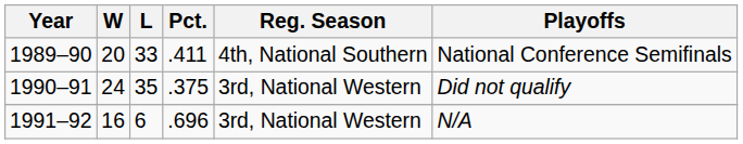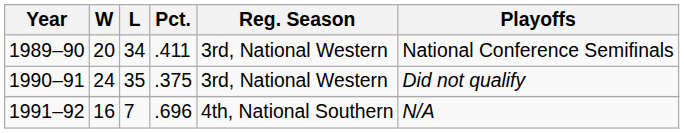1989–90 | L: 33 -> 34
1989–90 | Reg. Season: 4th, National Southern -> 3rd, National Western
1991–92 | L: 6 -> 7
1991–92 | Reg. Season: 3rd, National Western -> 4th, National Southern
